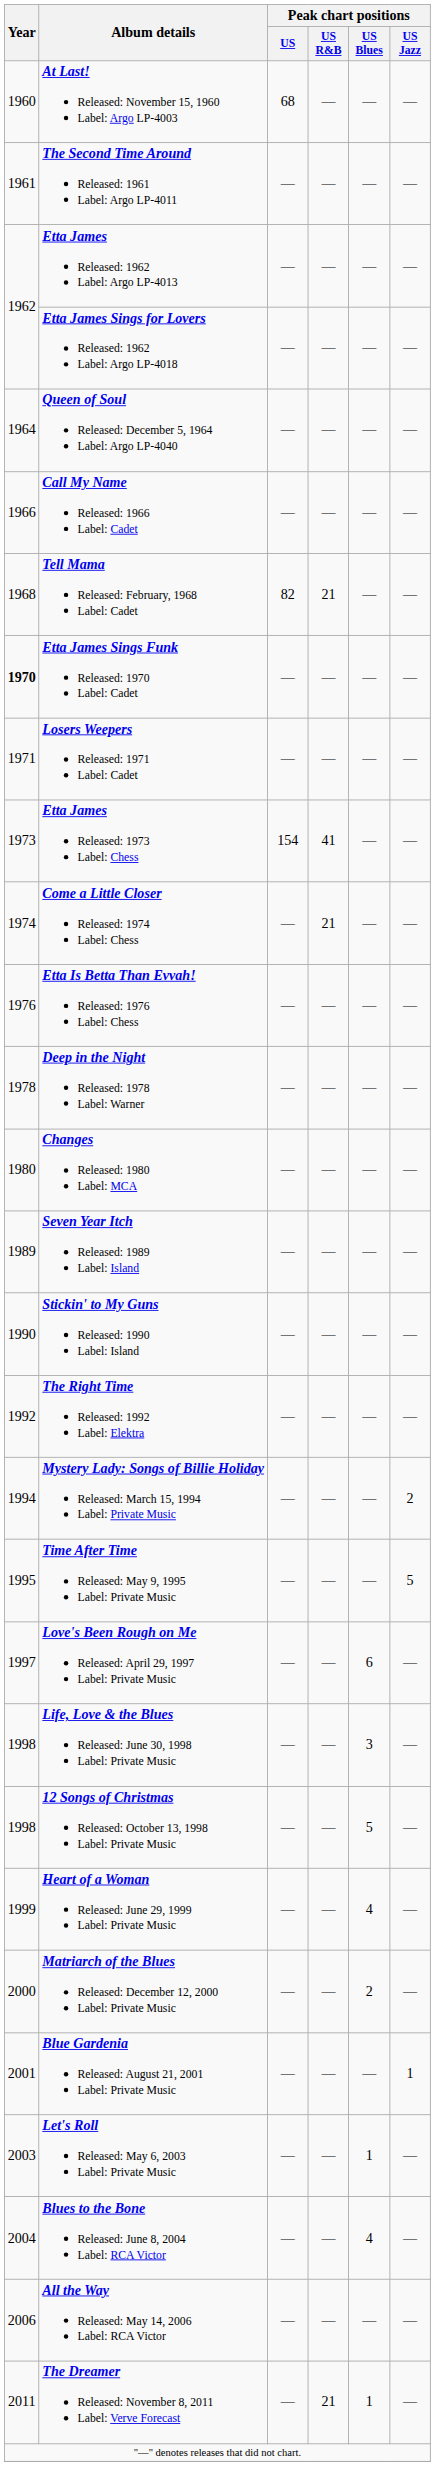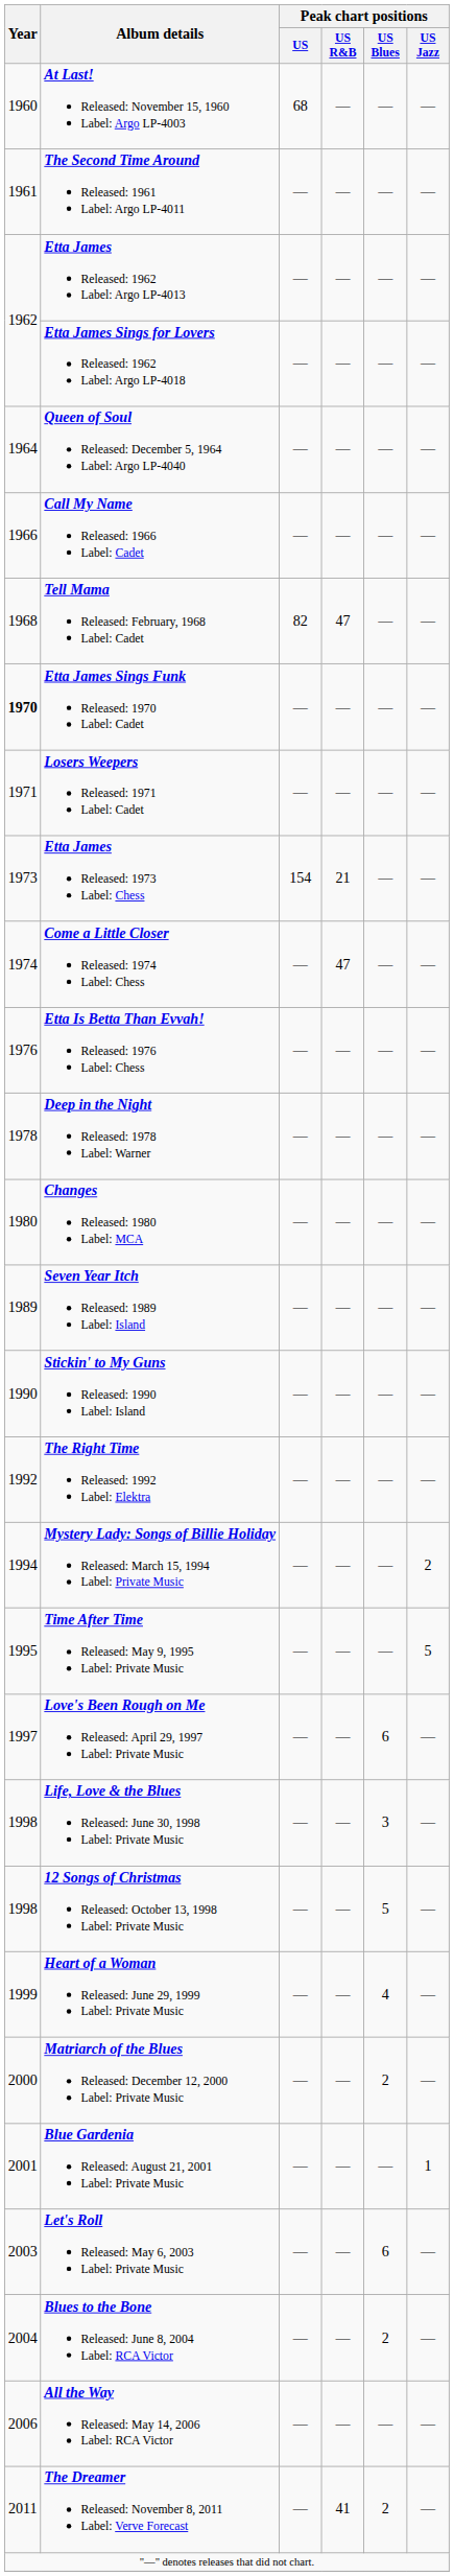Tell Mama Released: February, 1968 Label: Cadet | Peak chart positions / US R&B: 21 -> 47
Etta James Released: 1973 Label: Chess | Peak chart positions / US R&B: 41 -> 21
Come a Little Closer Released: 1974 Label: Chess | Peak chart positions / US R&B: 21 -> 47
Let's Roll Released: May 6, 2003 Label: Private Music | Peak chart positions / US Blues: 1 -> 6
Blues to the Bone Released: June 8, 2004 Label: RCA Victor | Peak chart positions / US Blues: 4 -> 2
The Dreamer Released: November 8, 2011 Label: Verve Forecast | Peak chart positions / US R&B: 21 -> 41
The Dreamer Released: November 8, 2011 Label: Verve Forecast | Peak chart positions / US Blues: 1 -> 2
